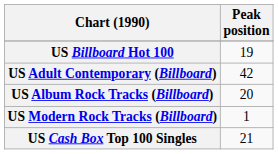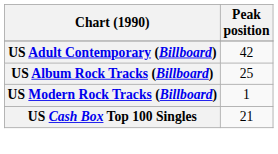- row: US Billboard Hot 100 | 19
US Album Rock Tracks (Billboard) | Peak position: 20 -> 25
